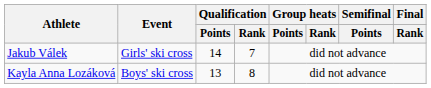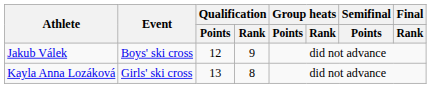Jakub Válek | Event: Girls' ski cross -> Boys' ski cross
Jakub Válek | Qualification / Points: 14 -> 12
Jakub Válek | Qualification / Rank: 7 -> 9
Kayla Anna Lozáková | Event: Boys' ski cross -> Girls' ski cross
